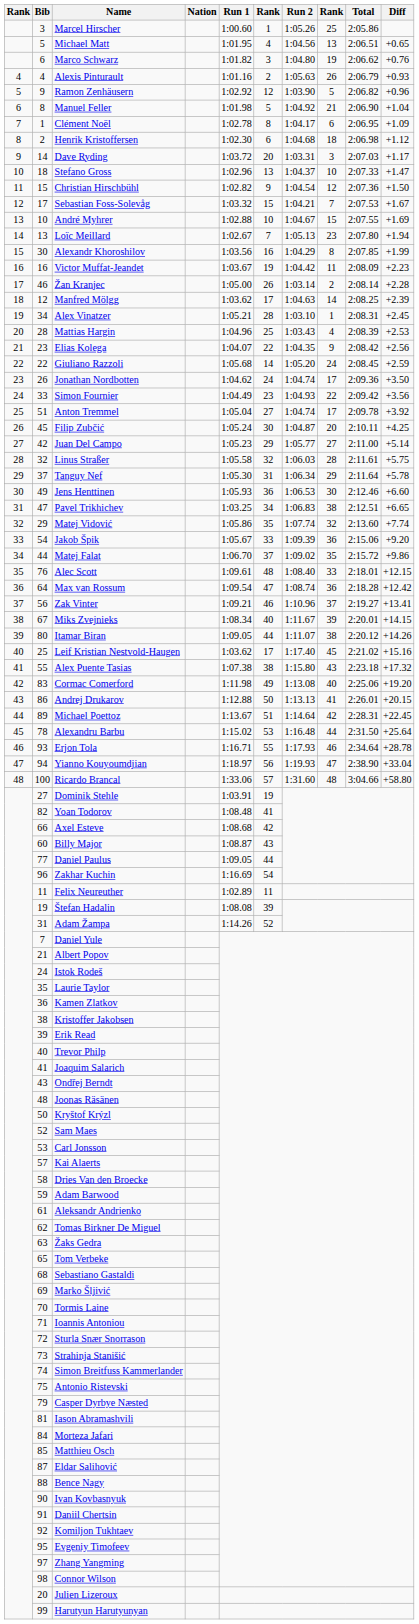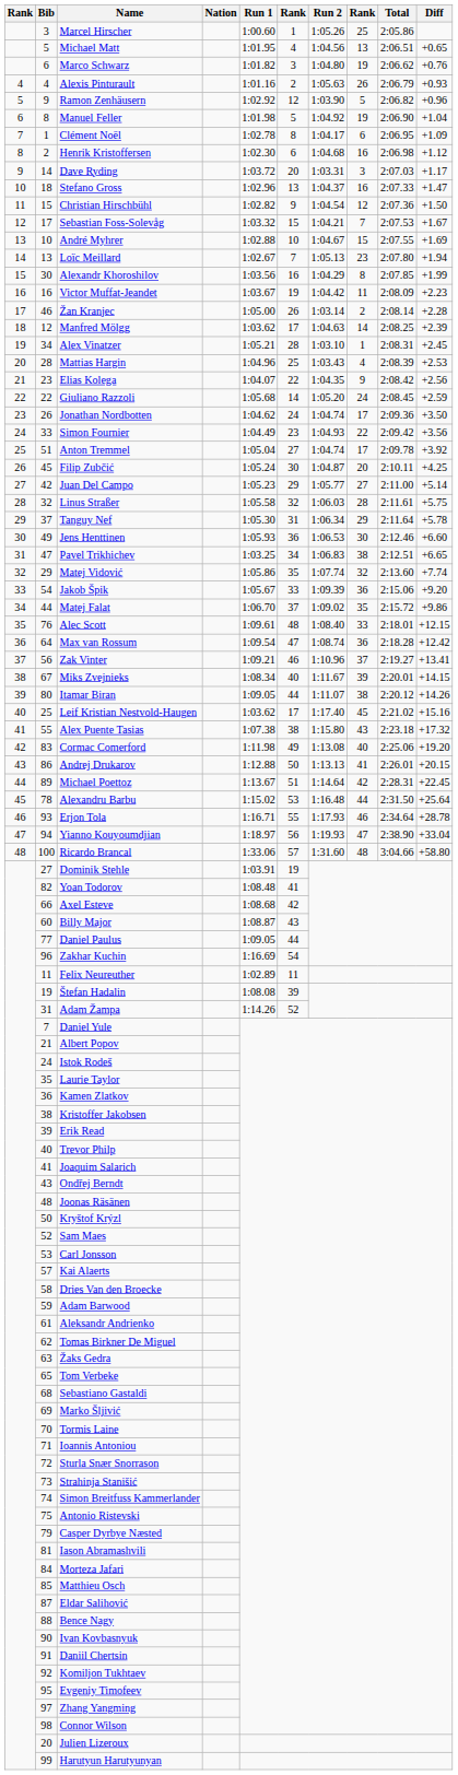Manuel Feller | column 8: 21 -> 19
Henrik Kristoffersen | column 8: 18 -> 16
Stefano Gross | column 8: 10 -> 16
